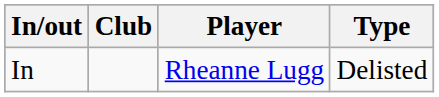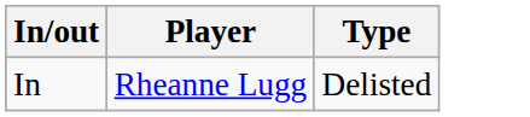- column: Club
